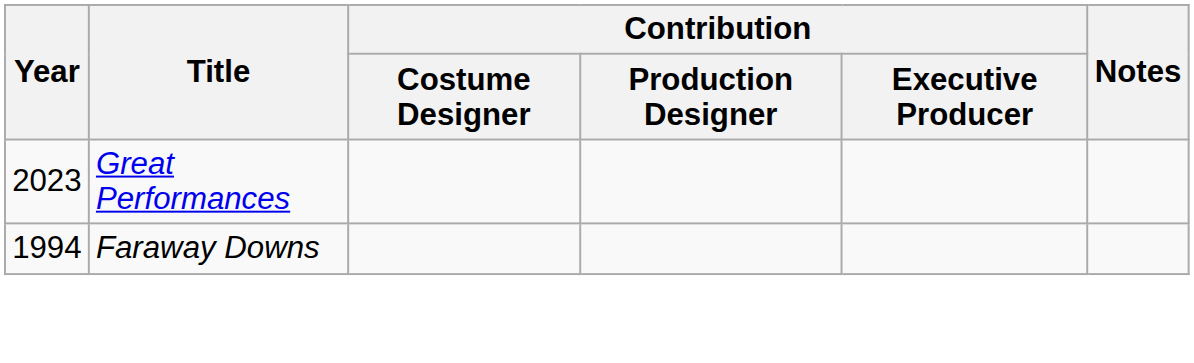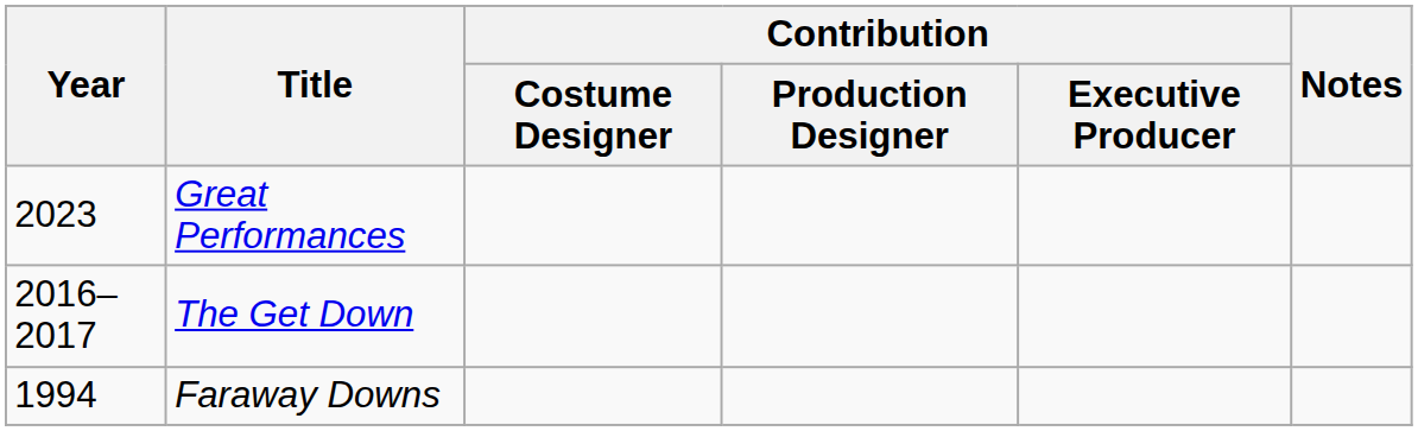+ row: 2016–2017 | The Get Down
